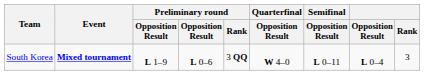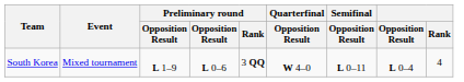South Korea | Event: bold -> normal
South Korea | Rank: 3 -> 4
